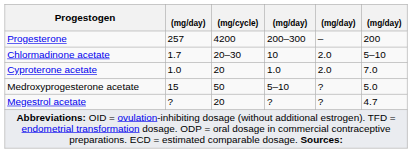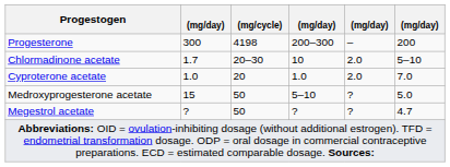Progesterone | column 2: 257 -> 300
Progesterone | (mg/cycle): 4200 -> 4198
Megestrol acetate | (mg/cycle): 20 -> 50
